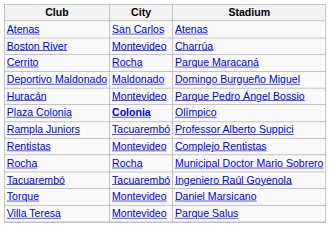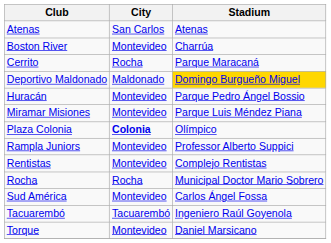Deportivo Maldonado | Stadium: no background -> gold background
+ row: Miramar Misiones | Montevideo | Parque Luis Méndez Piana
Rampla Juniors | City: Tacuarembó -> Montevideo
+ row: Sud América | Montevideo | Carlos Ángel Fossa
- row: Villa Teresa | Montevideo | Parque Salus
